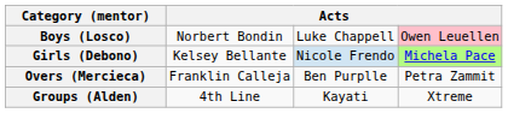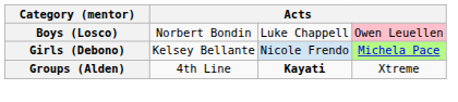- row: Overs (Mercieca) | Franklin Calleja | Ben Purplle | Petra Zammit
Groups (Alden) | column 3: normal -> bold
